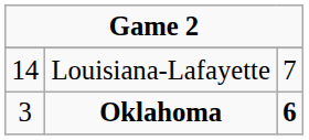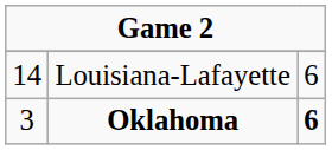Louisiana-Lafayette | column 3: 7 -> 6
